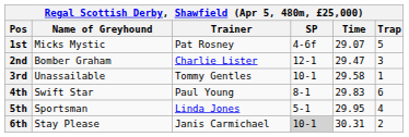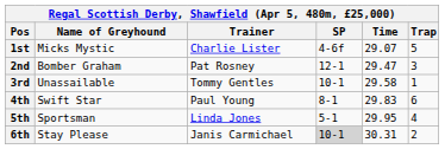1st | Trainer: Pat Rosney -> Charlie Lister
2nd | Trainer: Charlie Lister -> Pat Rosney
